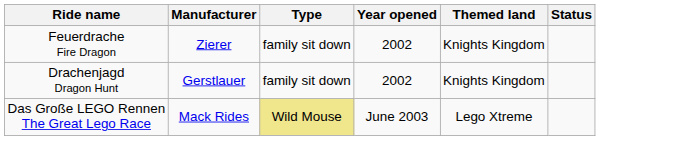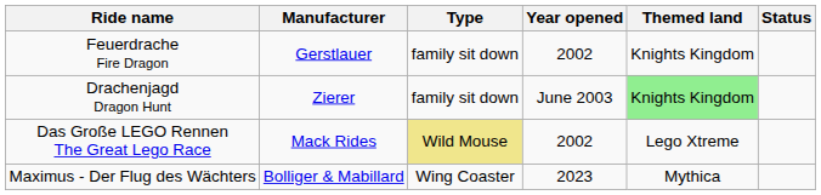Feuerdrache Fire Dragon | Manufacturer: Zierer -> Gerstlauer
Drachenjagd Dragon Hunt | Manufacturer: Gerstlauer -> Zierer
Drachenjagd Dragon Hunt | Year opened: 2002 -> June 2003
Drachenjagd Dragon Hunt | Themed land: no background -> lightgreen background
Das Große LEGO Rennen The Great Lego Race | Year opened: June 2003 -> 2002
+ row: Maximus - Der Flug des Wächters | Bolliger & Mabillard | Wing Coaster | 2023 | Mythica
